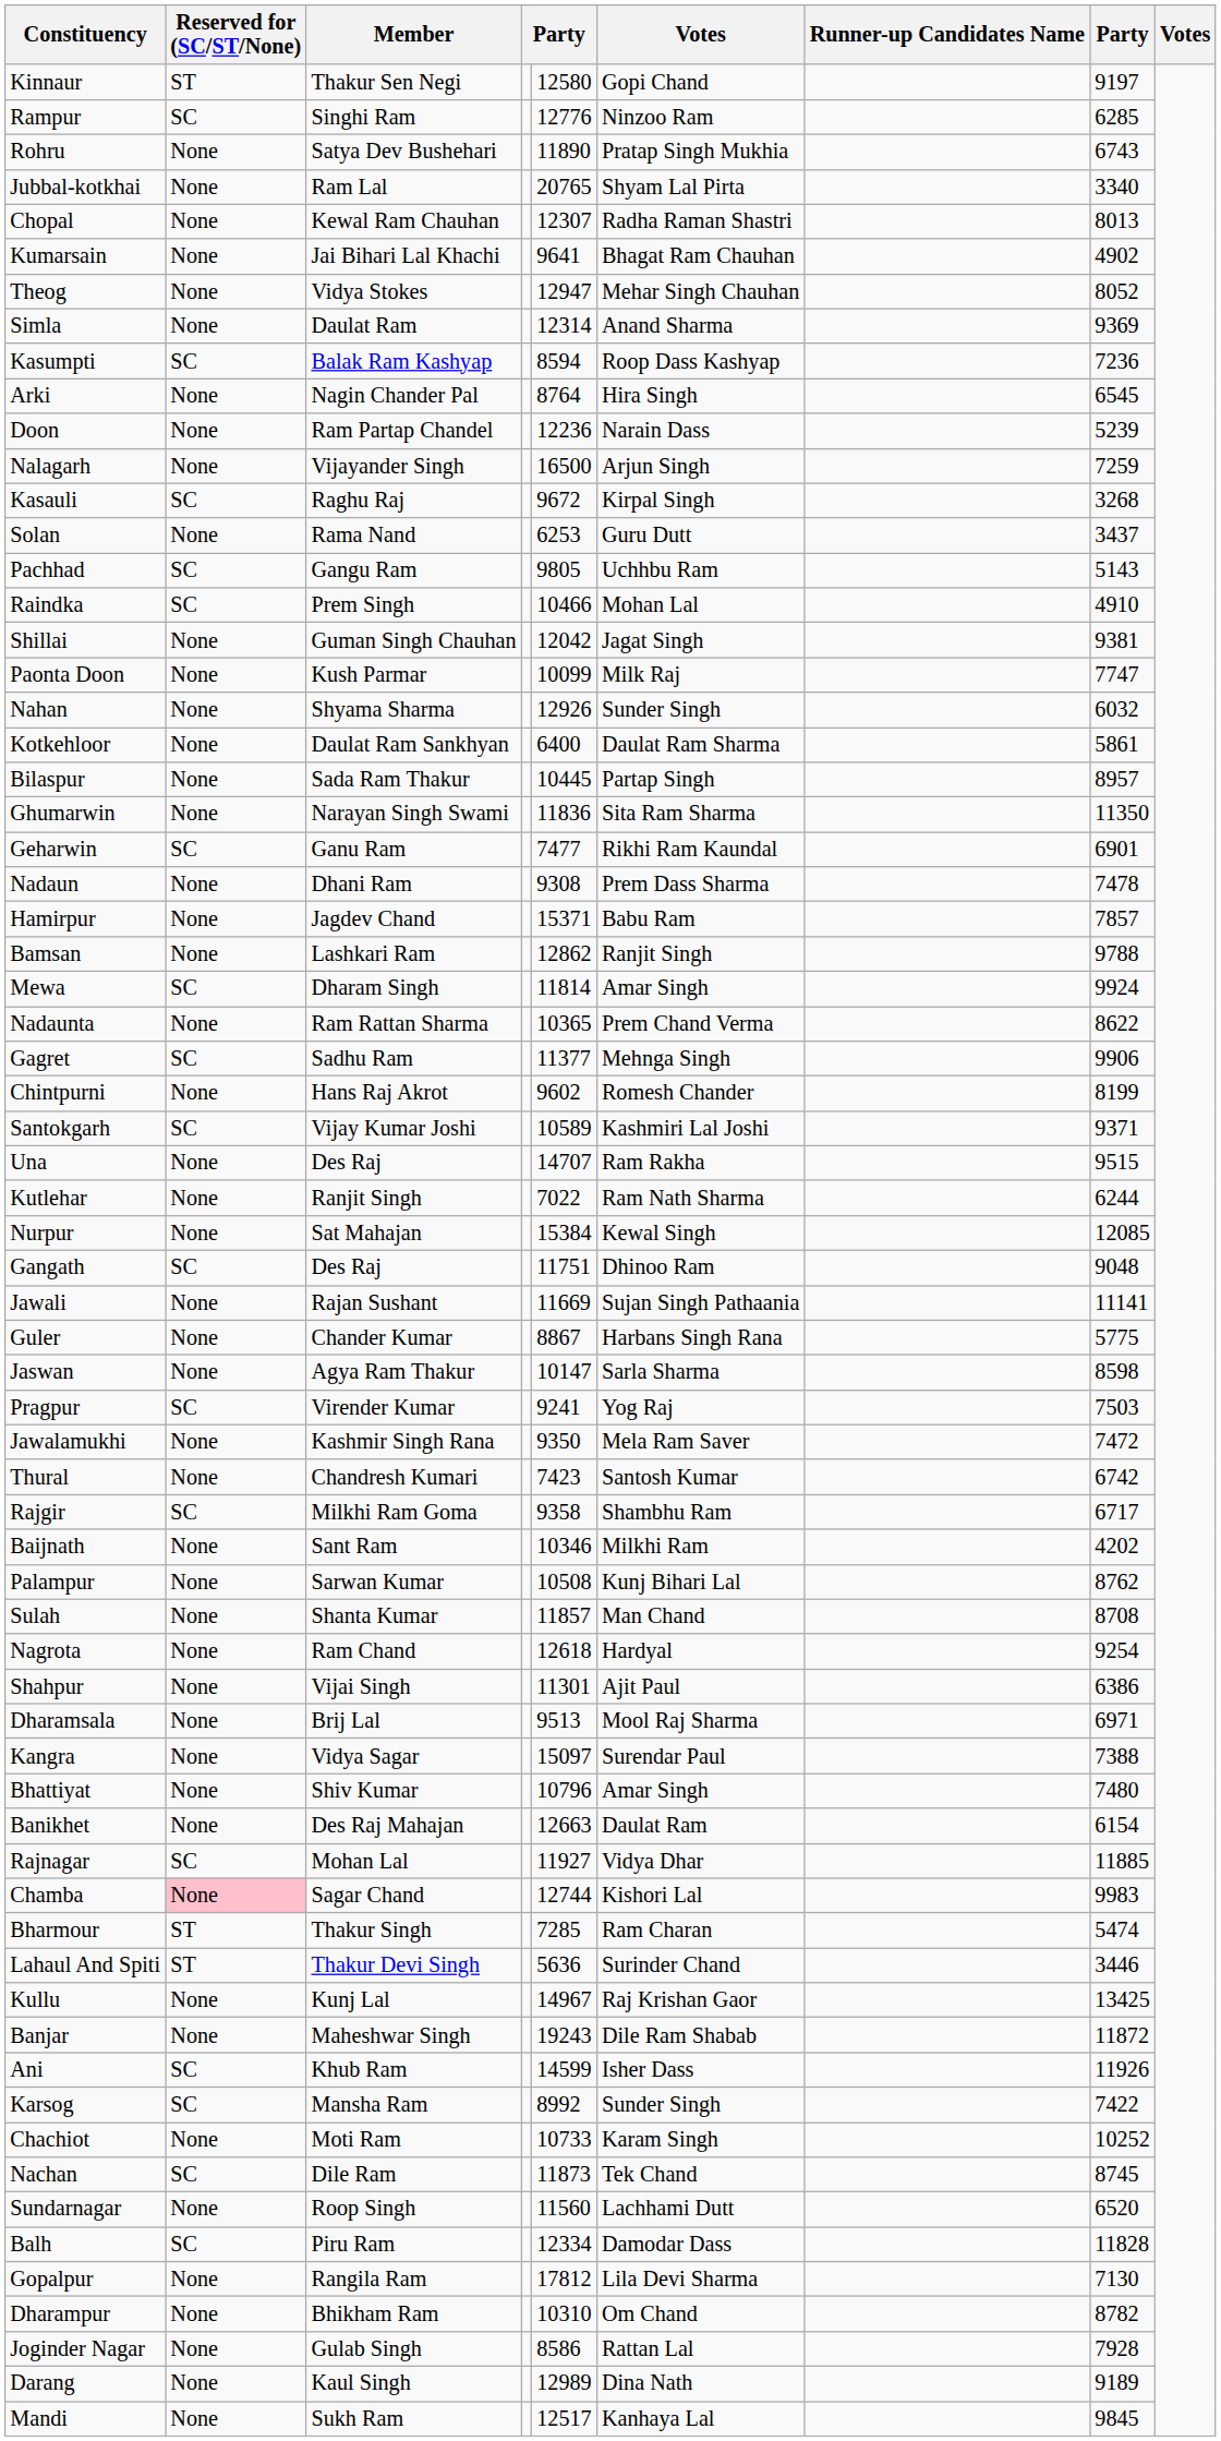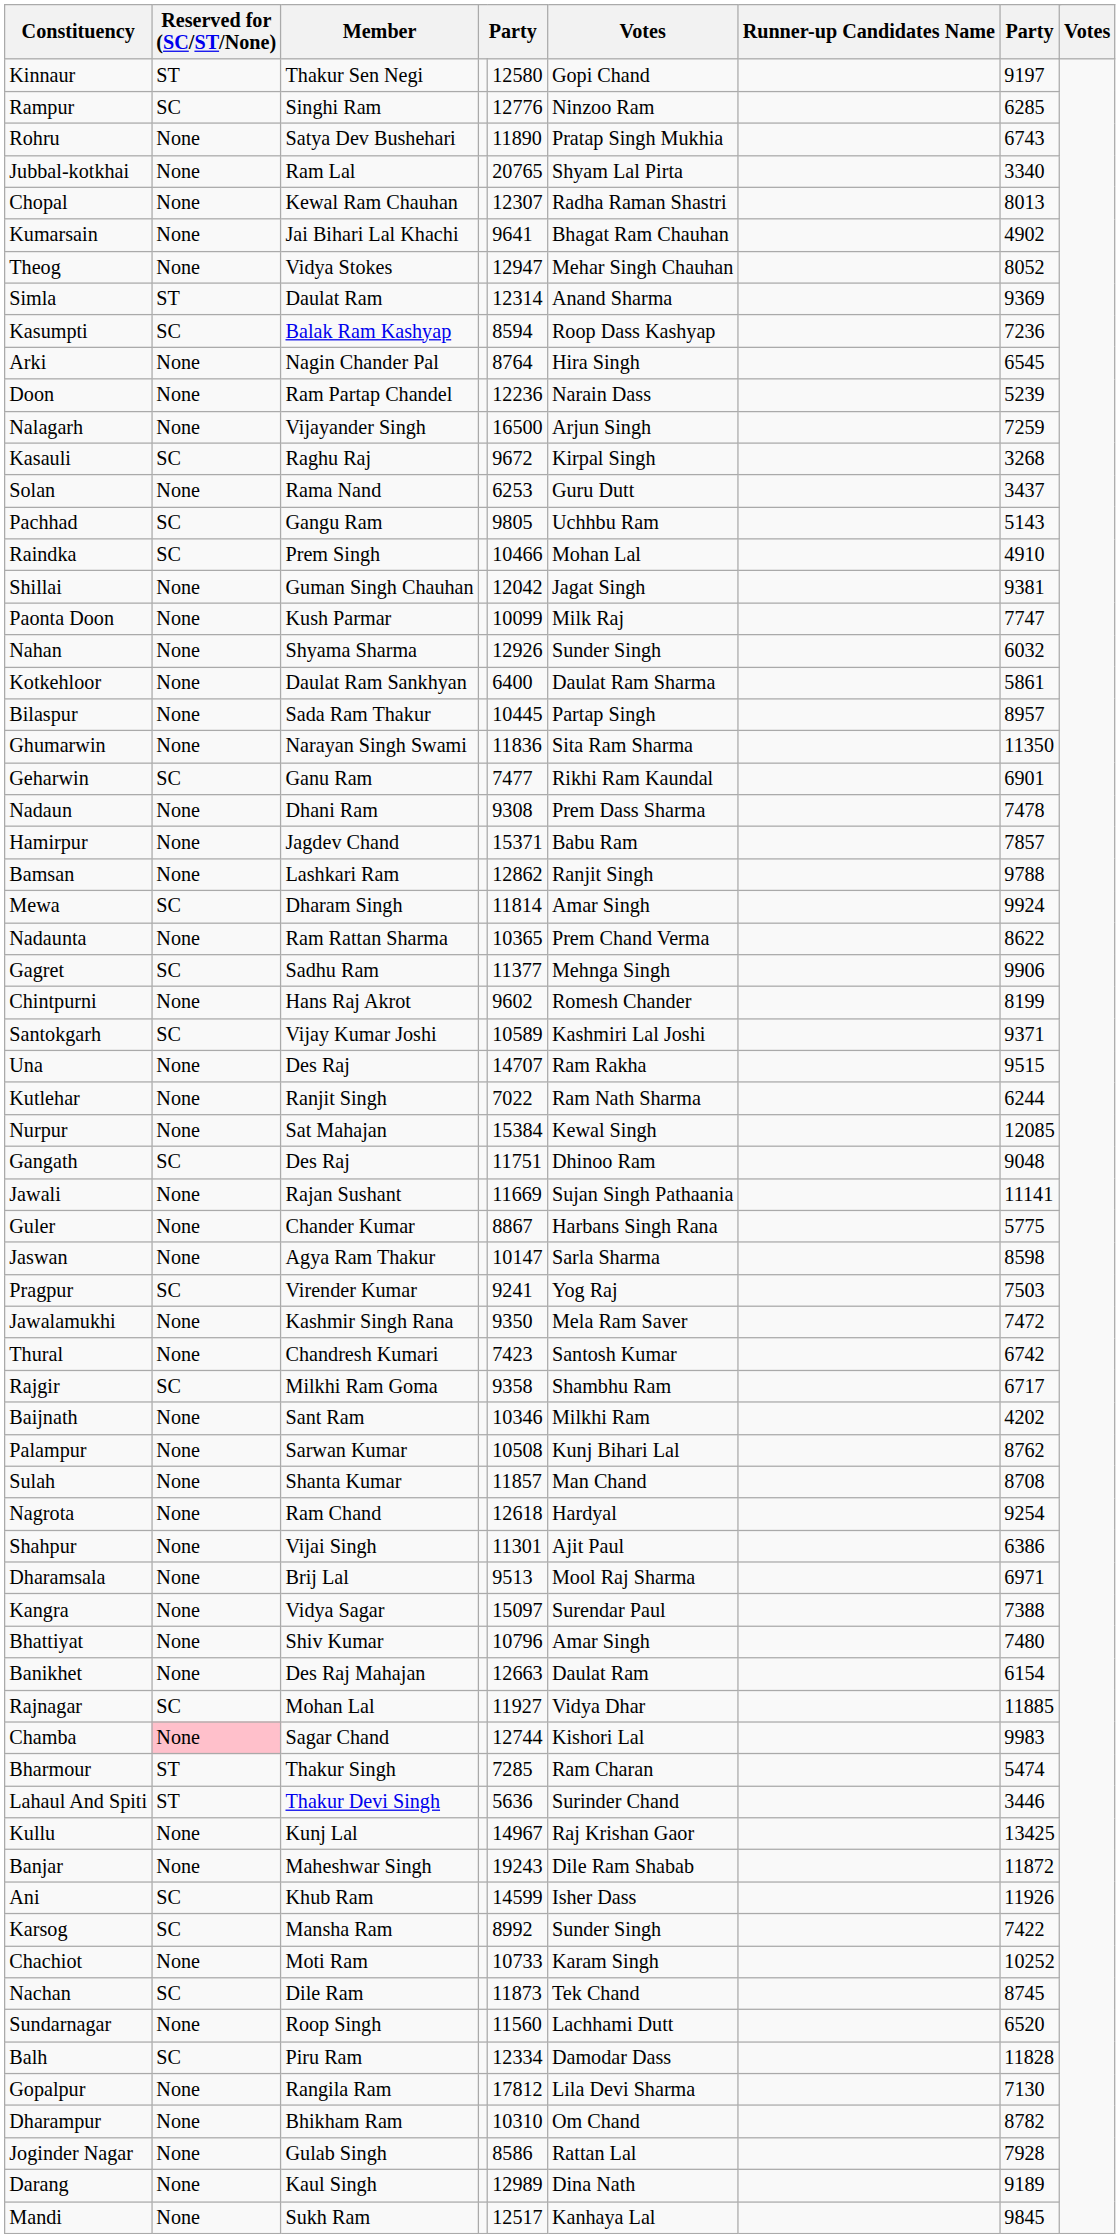Simla | Reserved for (SC/ST/None): None -> ST
